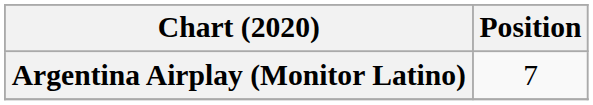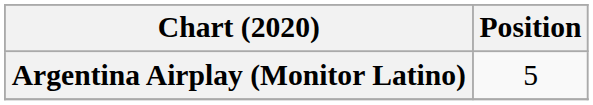Argentina Airplay (Monitor Latino) | Position: 7 -> 5
